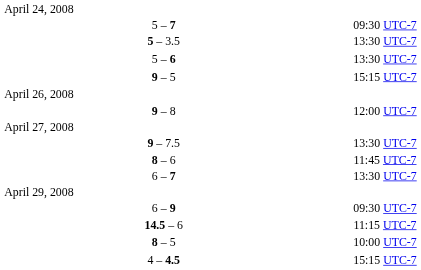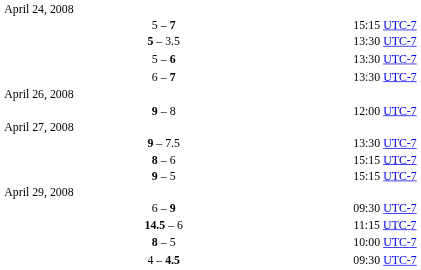5 – 7 | column 4: 09:30 UTC-7 -> 15:15 UTC-7
rows swapped: 9 – 5 <-> 6 – 7
8 – 6 | column 4: 11:45 UTC-7 -> 15:15 UTC-7
4 – 4.5 | column 4: 15:15 UTC-7 -> 09:30 UTC-7
